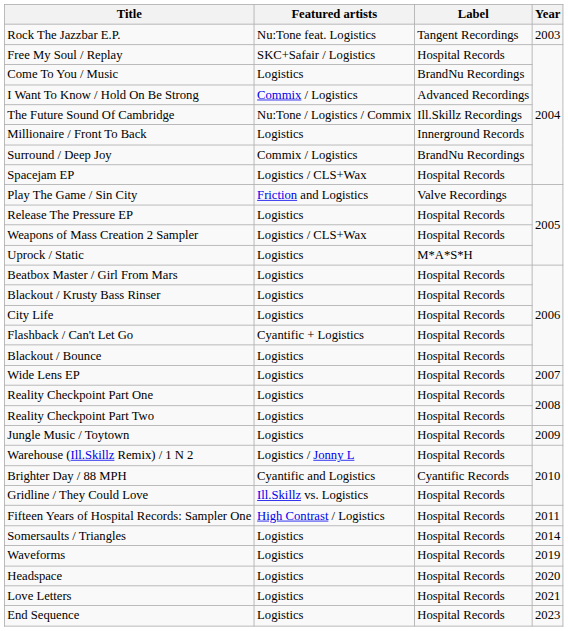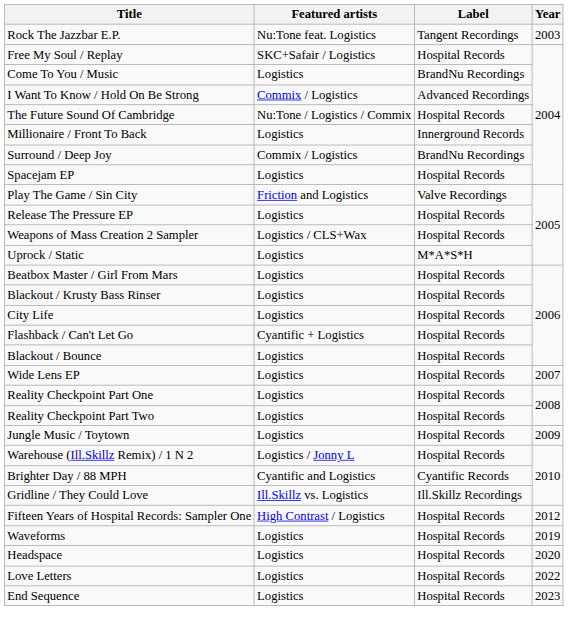The Future Sound Of Cambridge | Label: Ill.Skillz Recordings -> Hospital Records
Spacejam EP | Featured artists: Logistics / CLS+Wax -> Logistics
Gridline / They Could Love | Label: Hospital Records -> Ill.Skillz Recordings
Fifteen Years of Hospital Records: Sampler One | Year: 2011 -> 2012
- row: Somersaults / Triangles | Logistics | Hospital Records | 2014
Love Letters | Year: 2021 -> 2022
